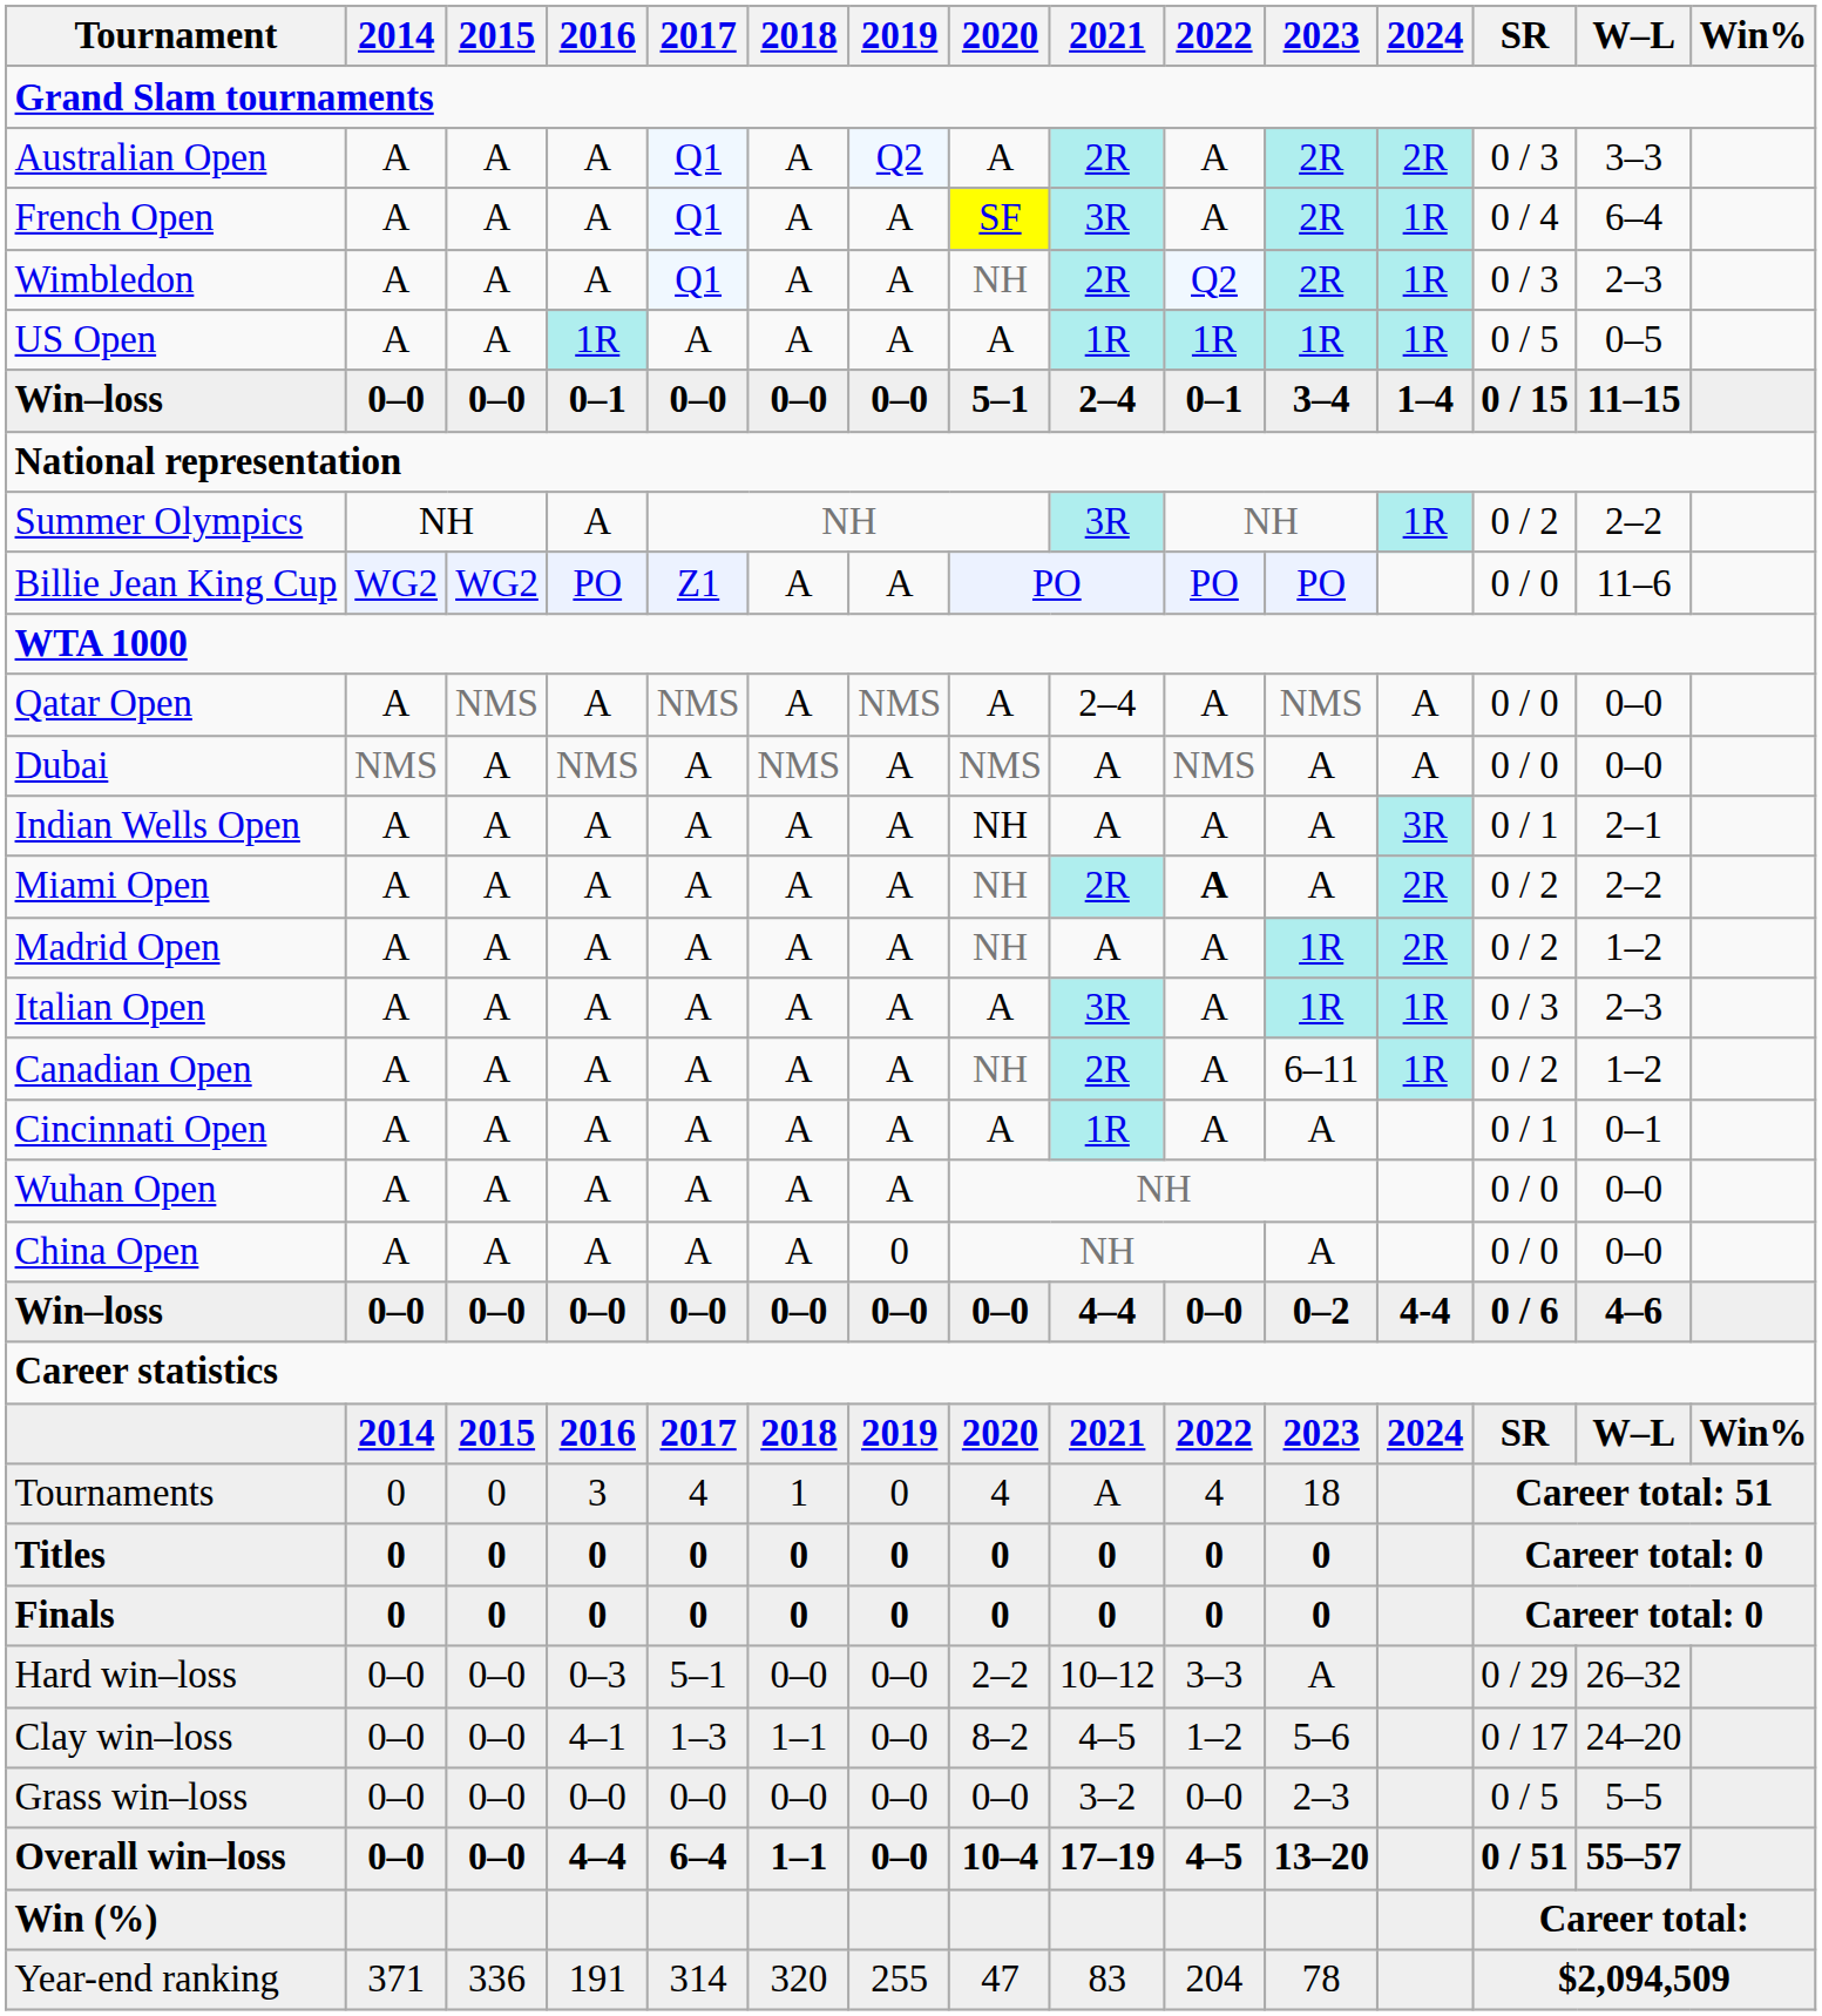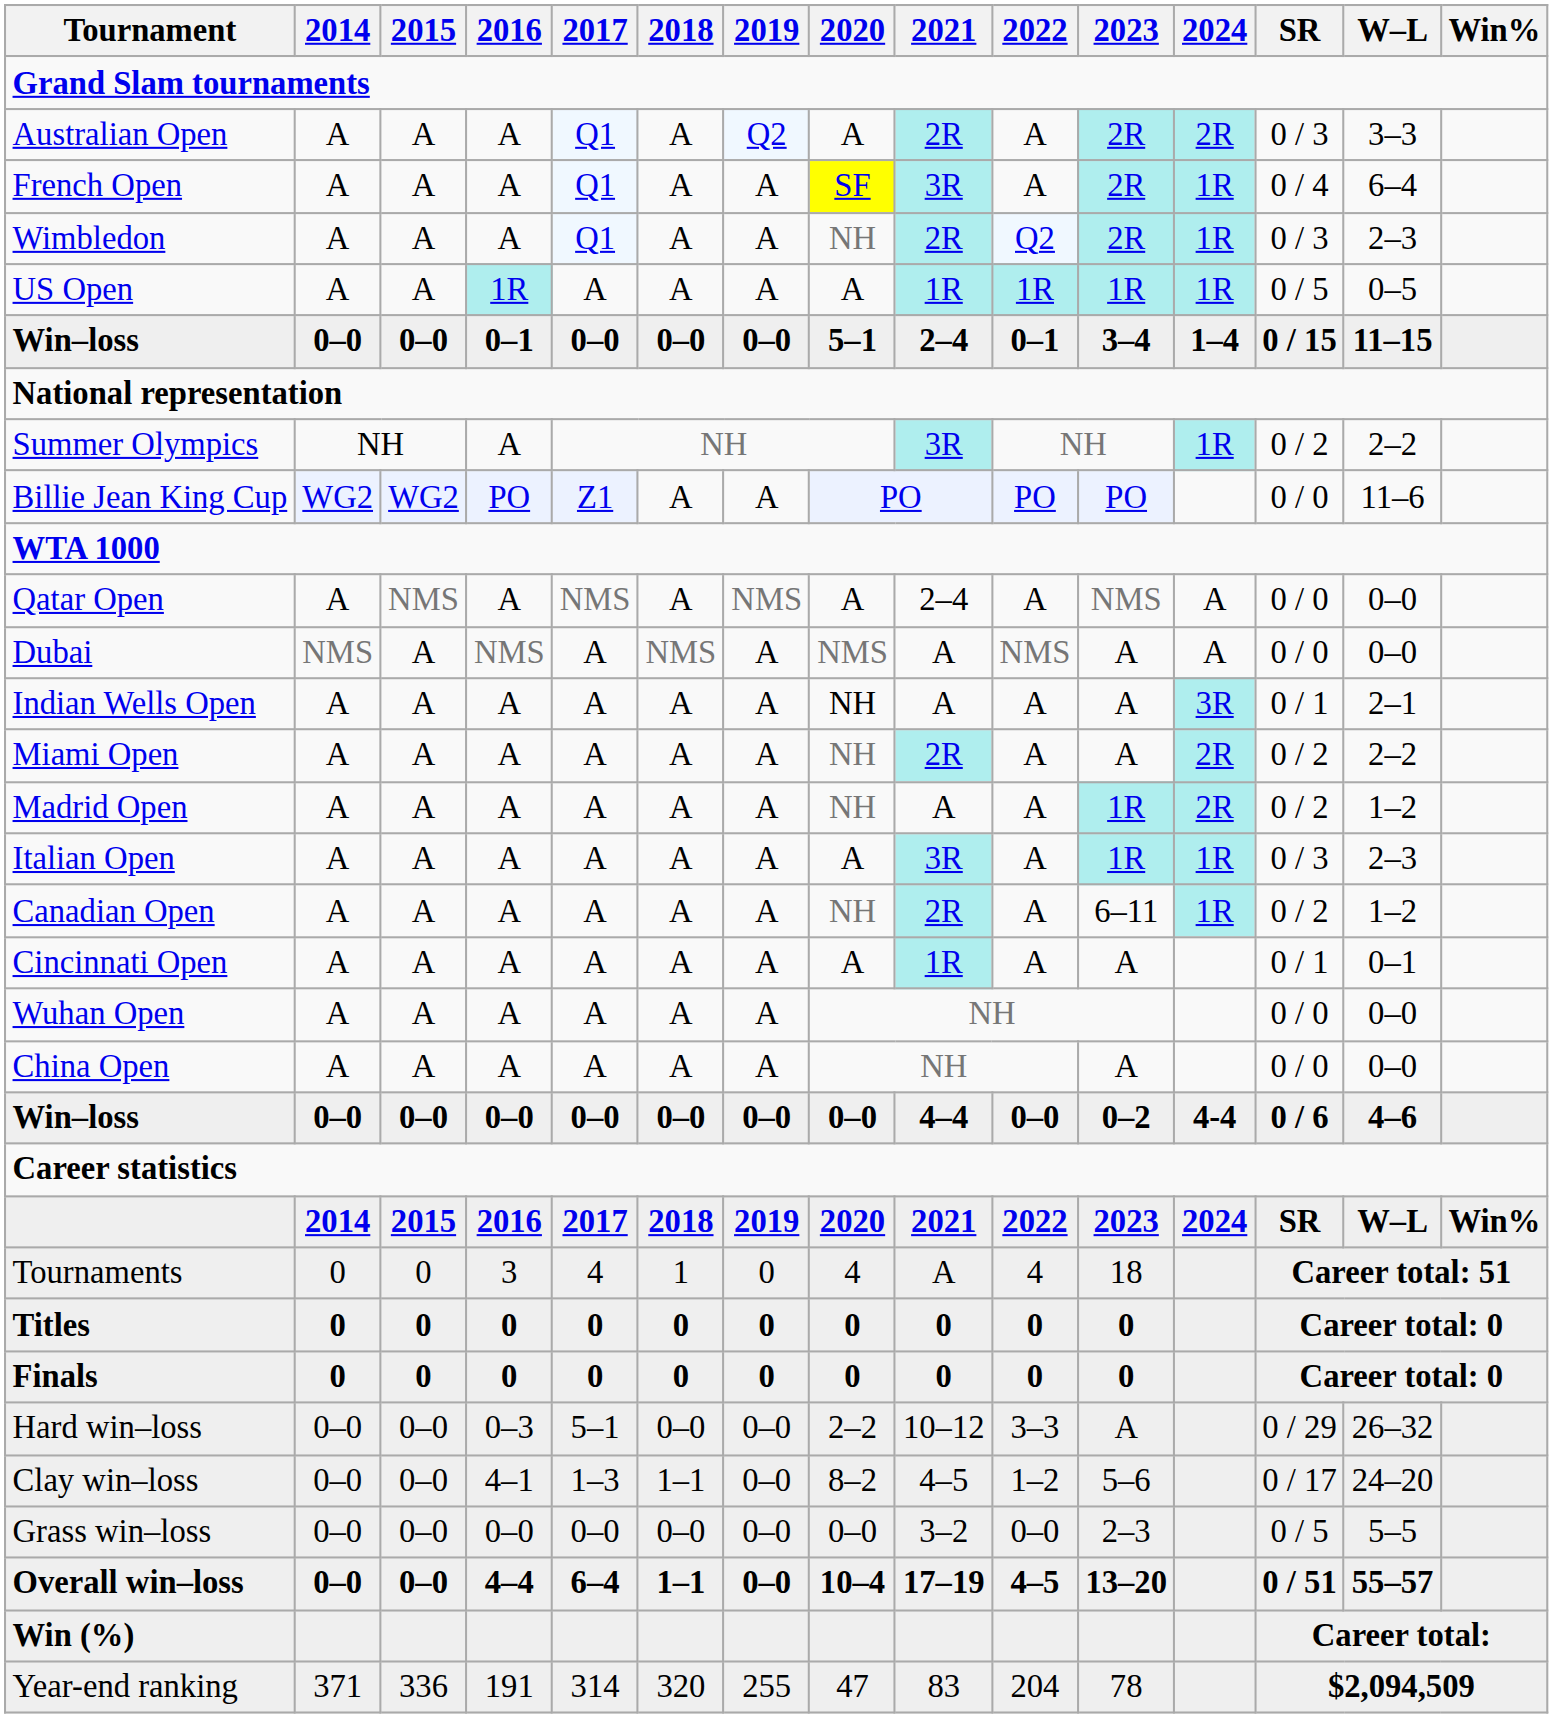Miami Open | 2022: bold -> normal
China Open | 2019: 0 -> A
